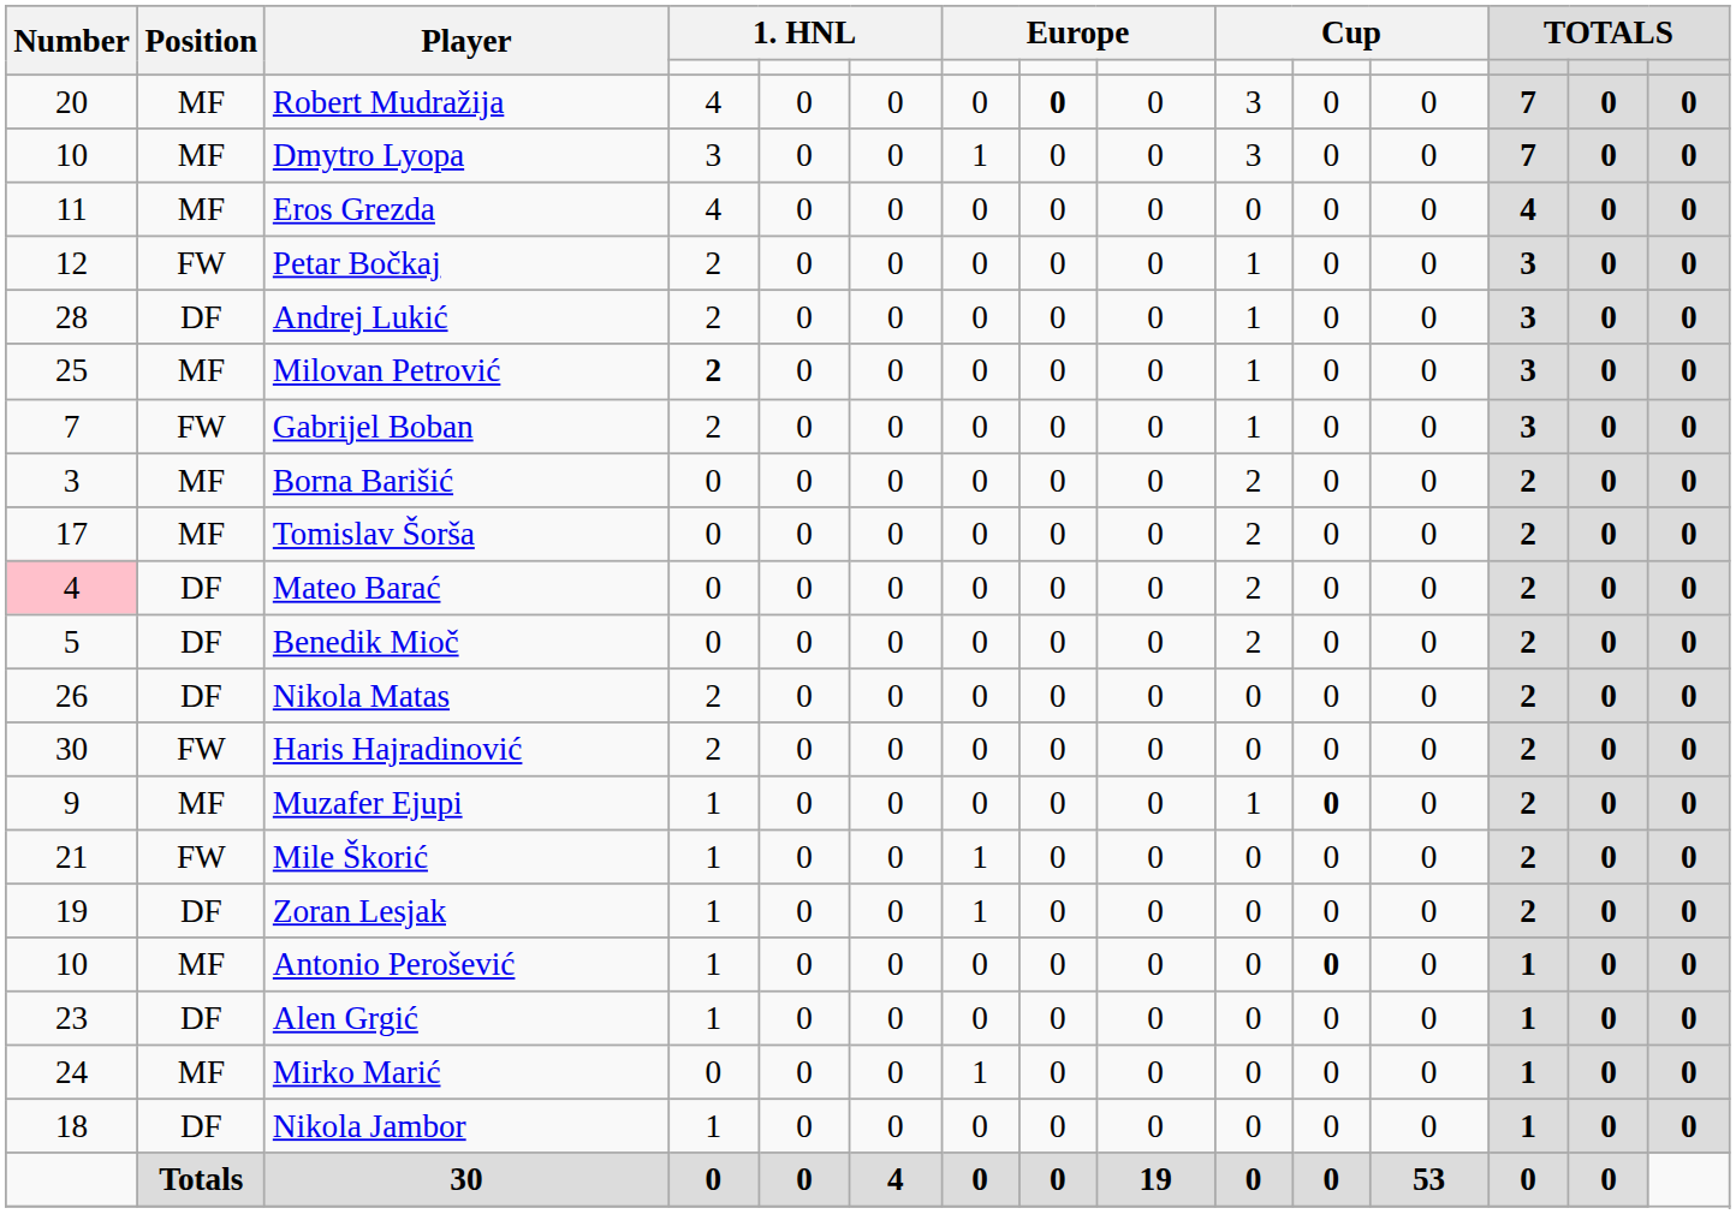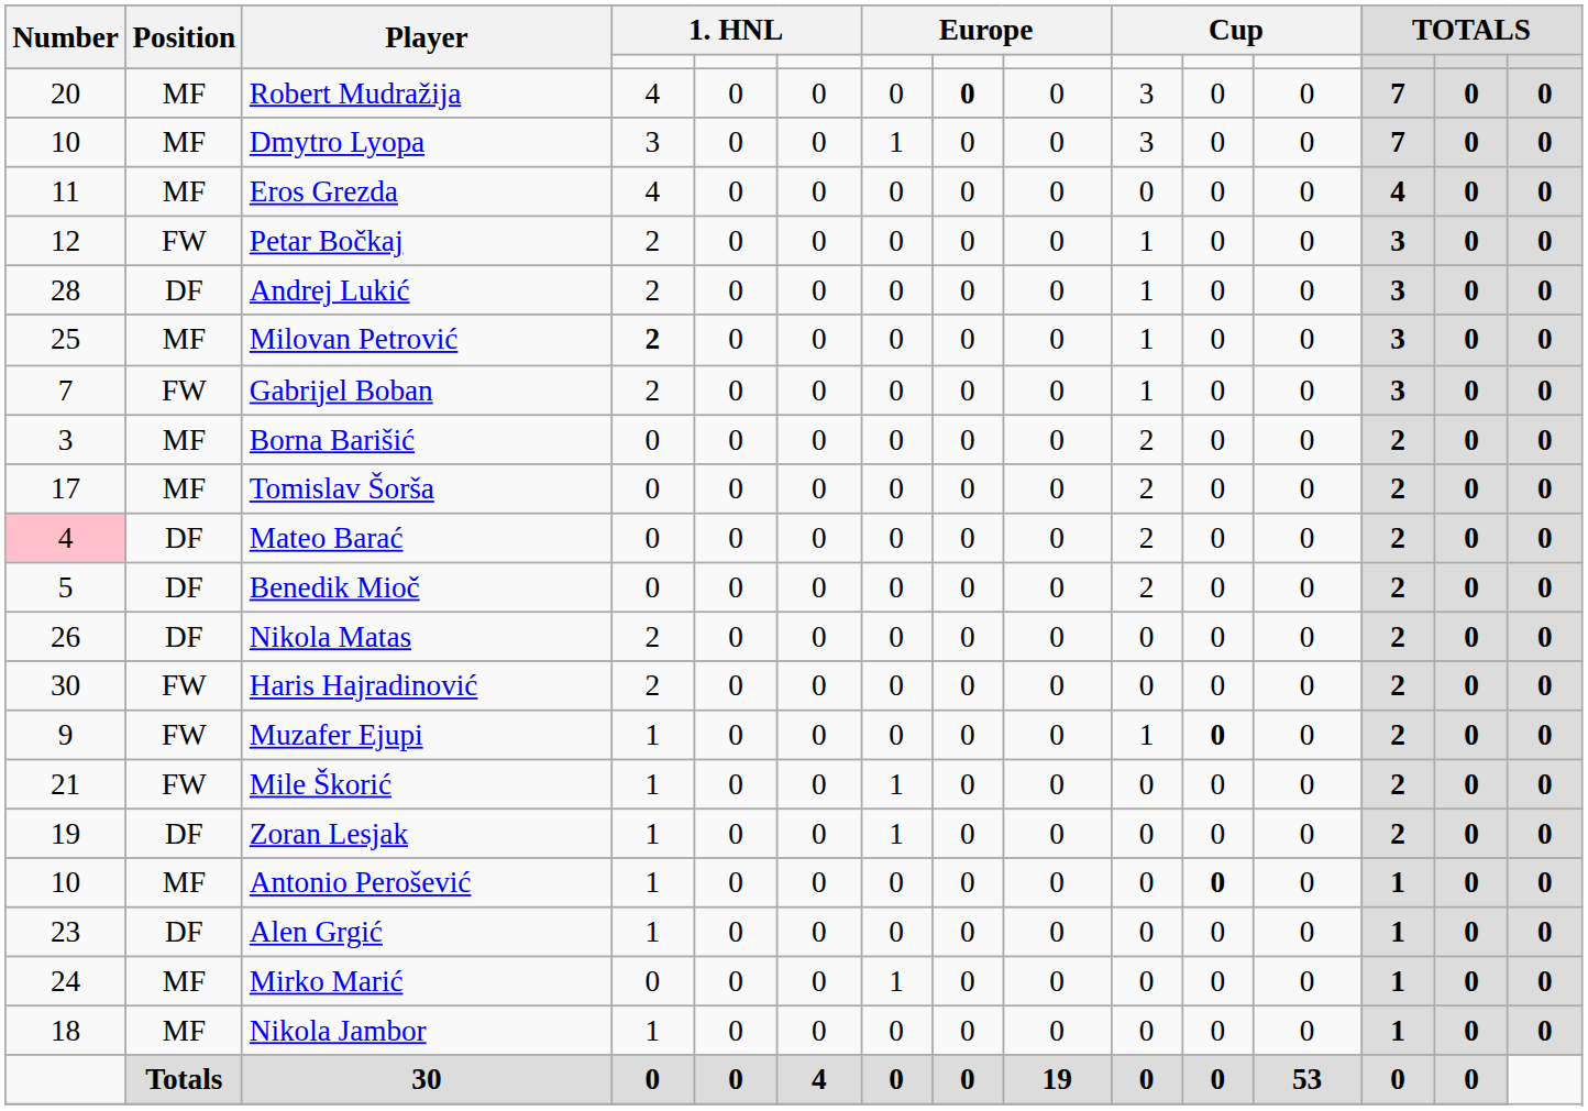Muzafer Ejupi | Position: MF -> FW
Nikola Jambor | Position: DF -> MF
